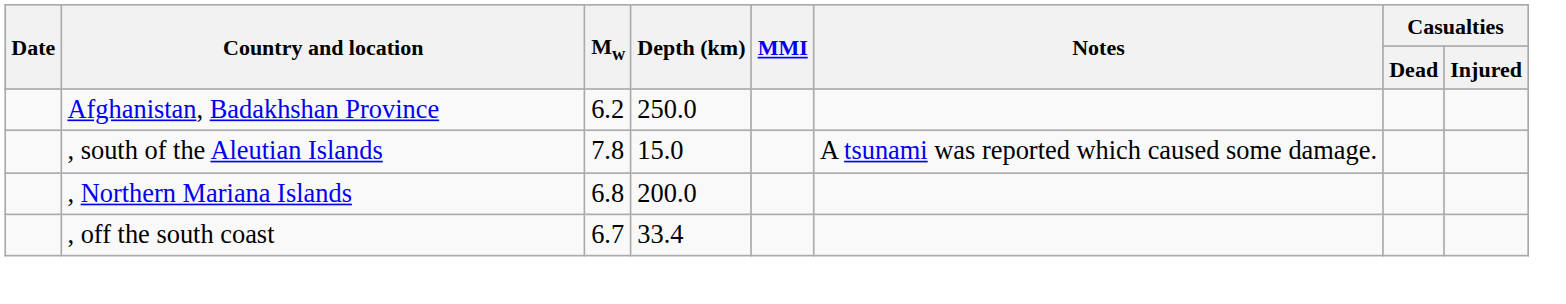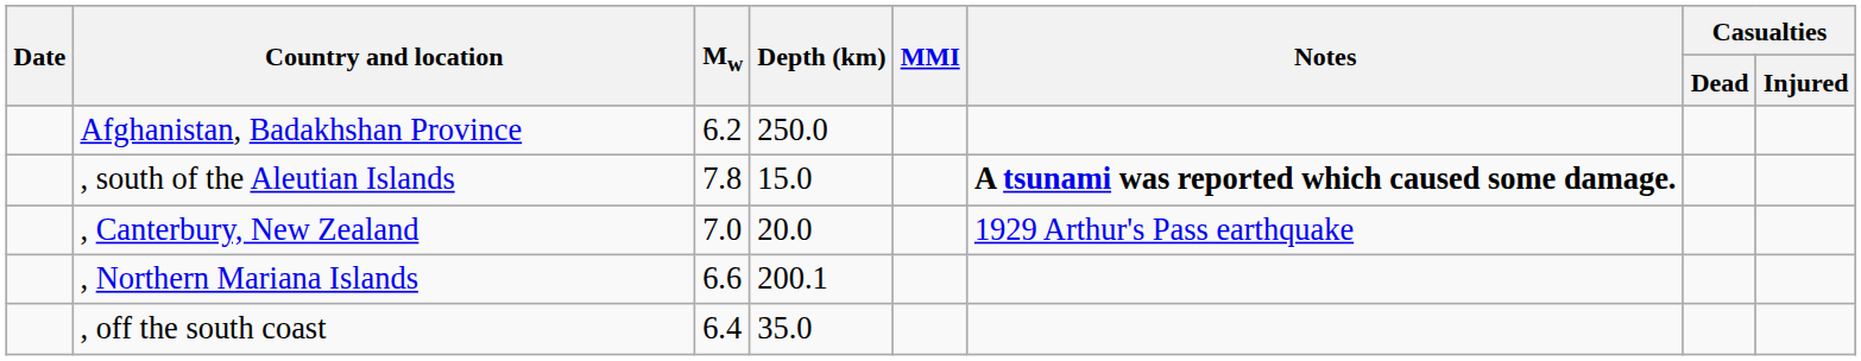, south of the Aleutian Islands | Notes: normal -> bold
+ row: , Canterbury, New Zealand | 7.0 | 20.0 | 1929 Arthur's Pass earthquake
, Northern Mariana Islands | Mw: 6.8 -> 6.6
, Northern Mariana Islands | Depth (km): 200.0 -> 200.1
, off the south coast | Mw: 6.7 -> 6.4
, off the south coast | Depth (km): 33.4 -> 35.0
